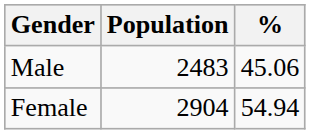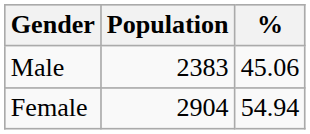Male | Population: 2483 -> 2383
